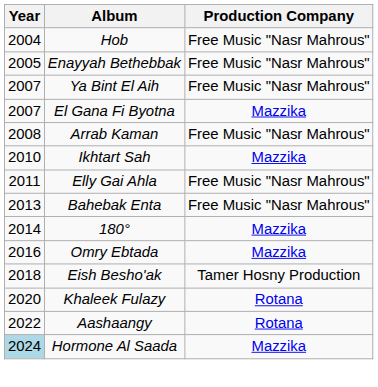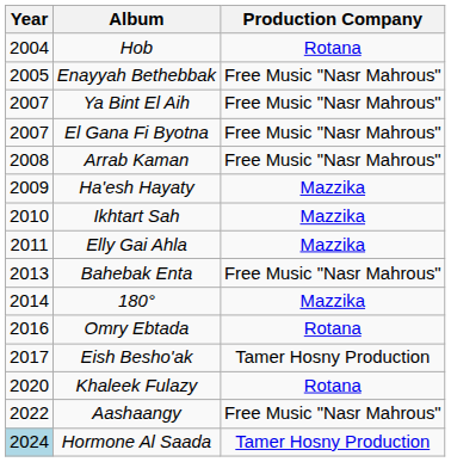Hob | Production Company: Free Music "Nasr Mahrous" -> Rotana
El Gana Fi Byotna | Production Company: Mazzika -> Free Music "Nasr Mahrous"
+ row: 2009 | Ha'esh Hayaty | Mazzika
Elly Gai Ahla | Production Company: Free Music "Nasr Mahrous" -> Mazzika
Omry Ebtada | Production Company: Mazzika -> Rotana
Eish Besho'ak | Year: 2018 -> 2017
Aashaangy | Production Company: Rotana -> Free Music "Nasr Mahrous"
Hormone Al Saada | Production Company: Mazzika -> Tamer Hosny Production
